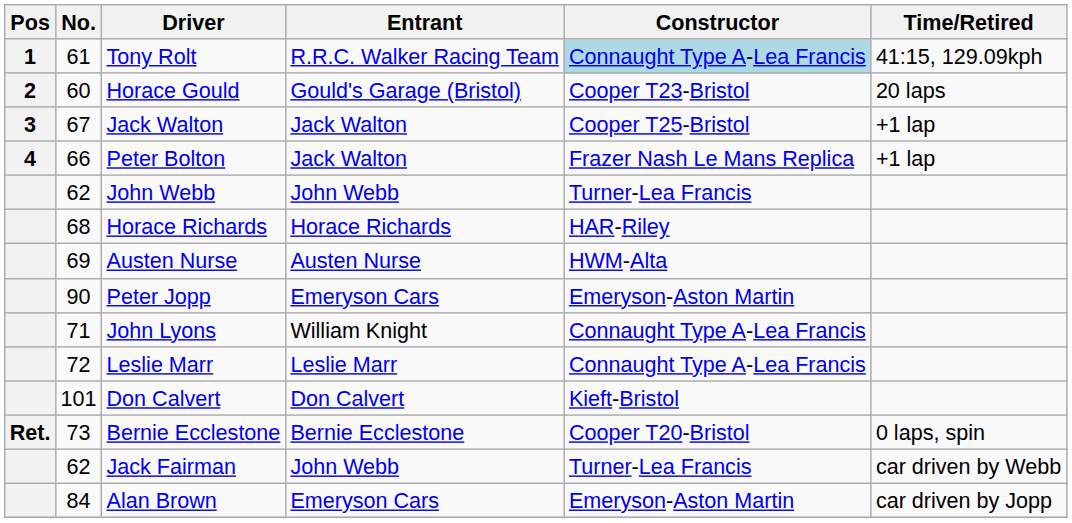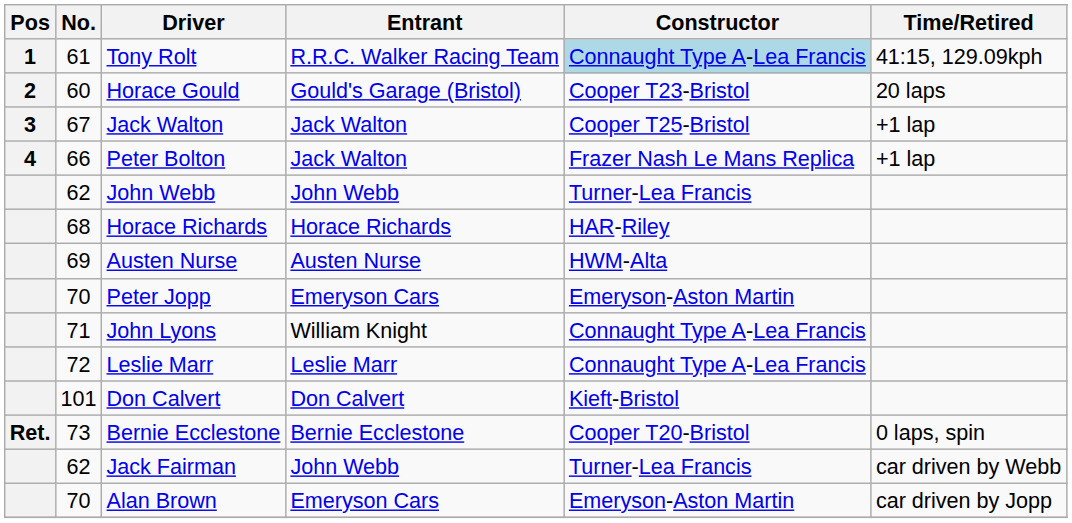Peter Jopp | No.: 90 -> 70
Alan Brown | No.: 84 -> 70
